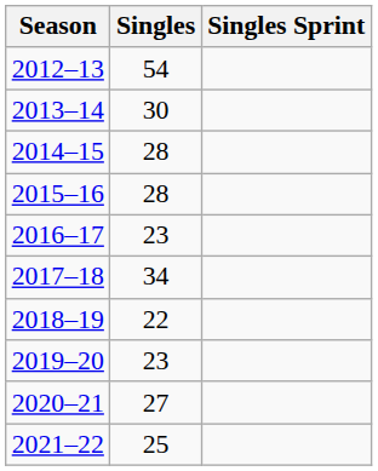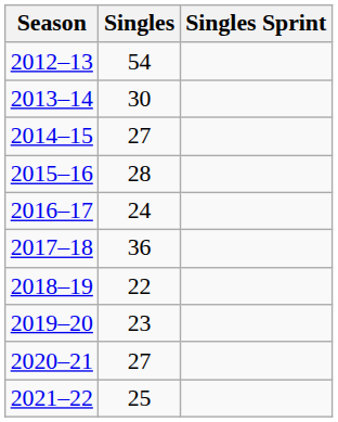2014–15 | Singles: 28 -> 27
2016–17 | Singles: 23 -> 24
2017–18 | Singles: 34 -> 36
